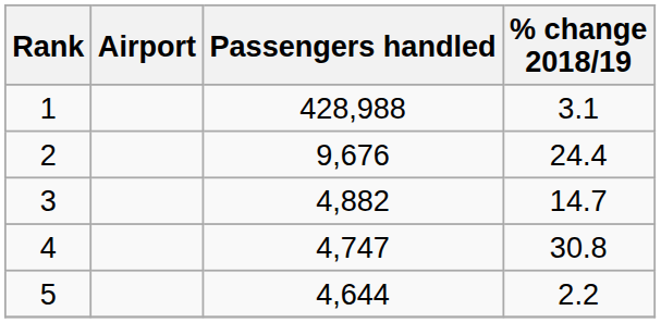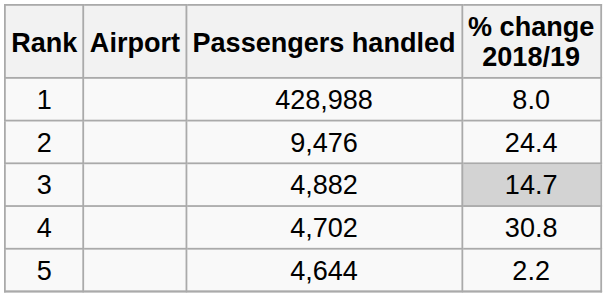1 | % change 2018/19: 3.1 -> 8.0
2 | Passengers handled: 9,676 -> 9,476
3 | % change 2018/19: no background -> lightgrey background
4 | Passengers handled: 4,747 -> 4,702
